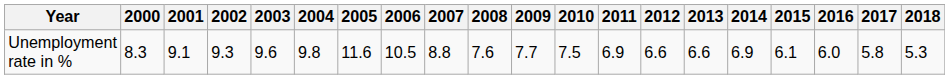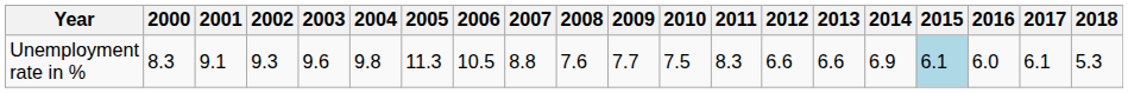Unemployment rate in % | 2005: 11.6 -> 11.3
Unemployment rate in % | 2011: 6.9 -> 8.3
Unemployment rate in % | 2015: no background -> lightblue background
Unemployment rate in % | 2017: 5.8 -> 6.1
